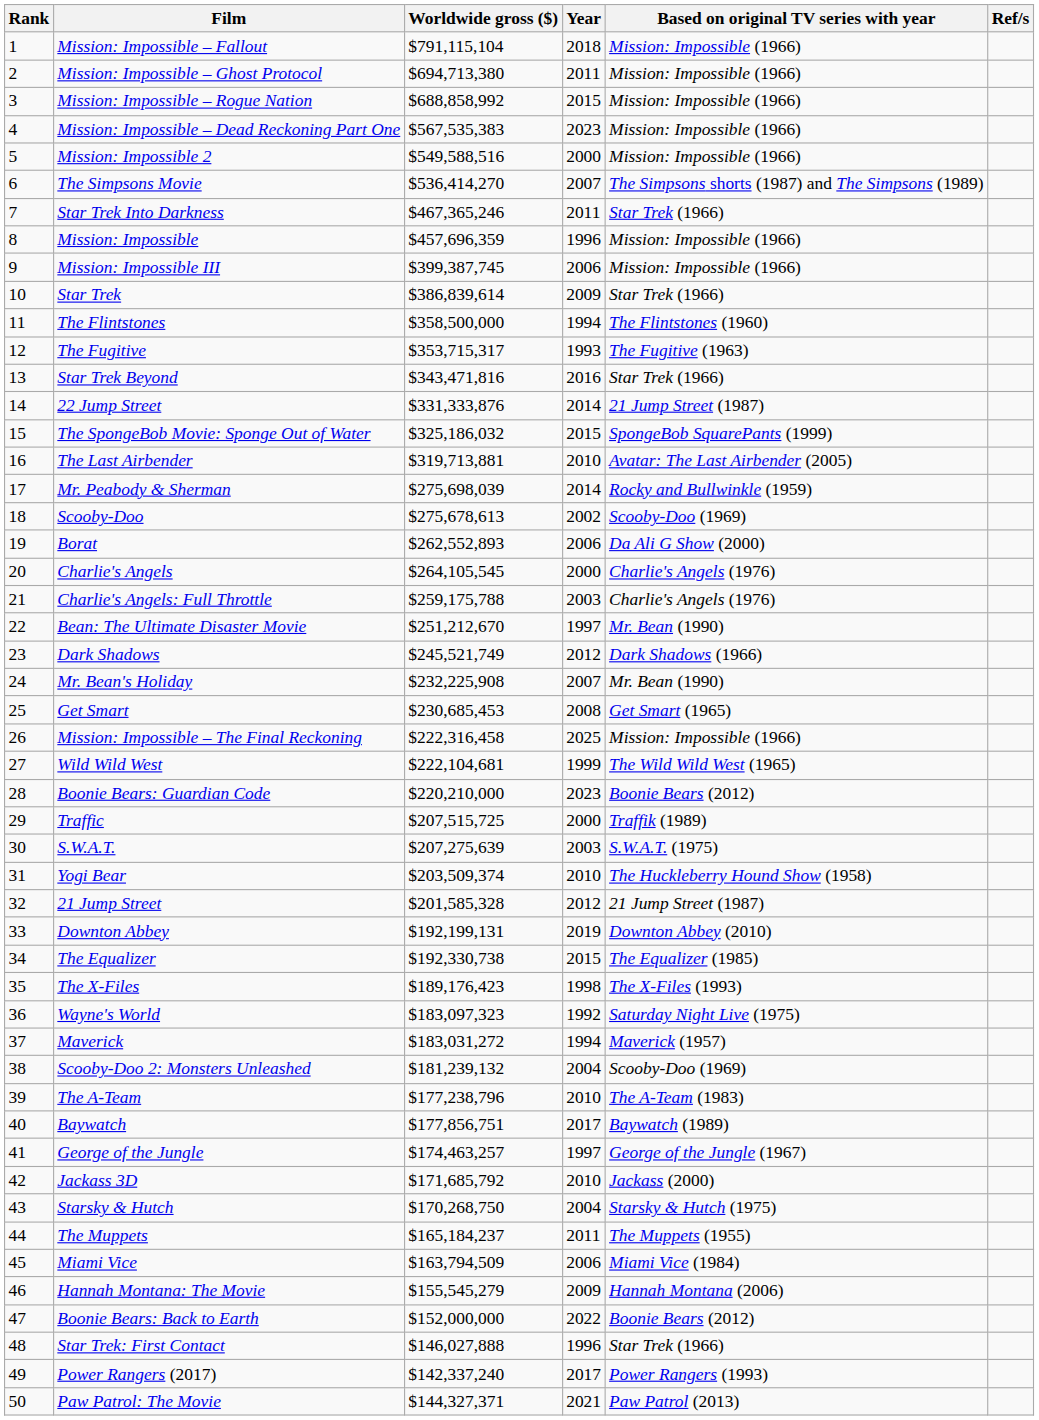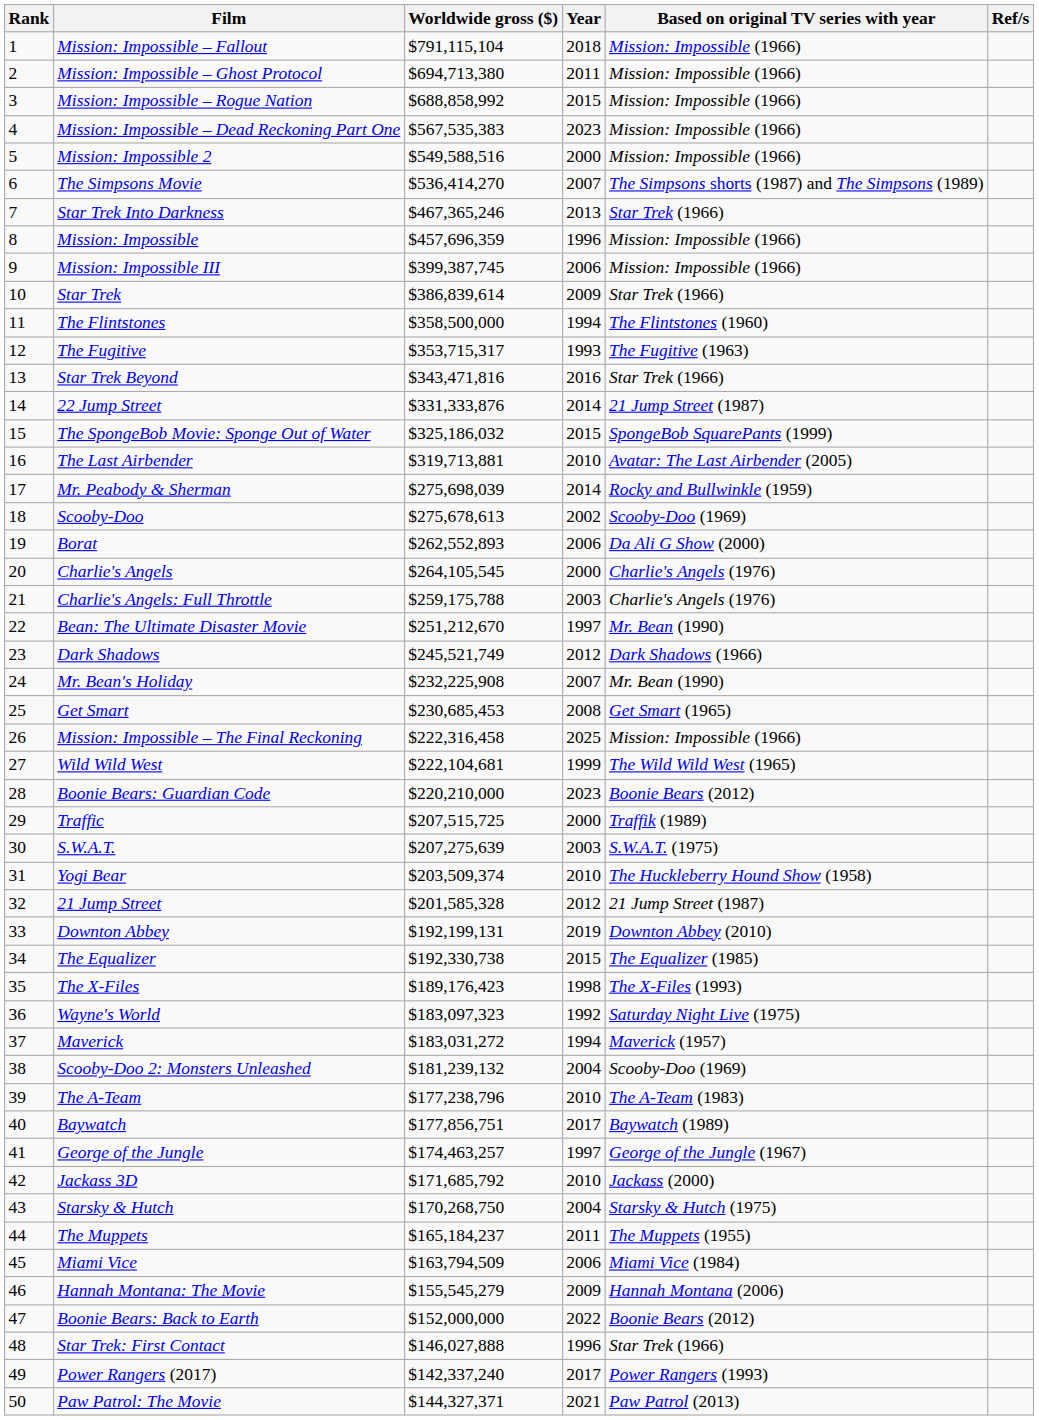Star Trek Into Darkness | Year: 2011 -> 2013
